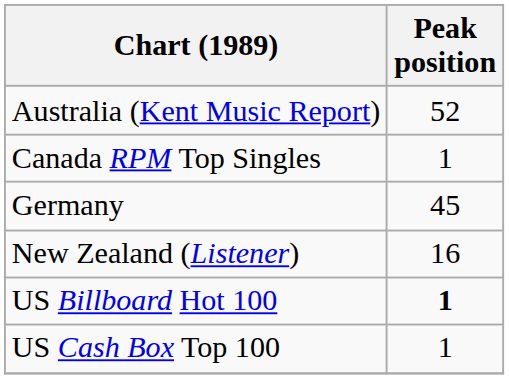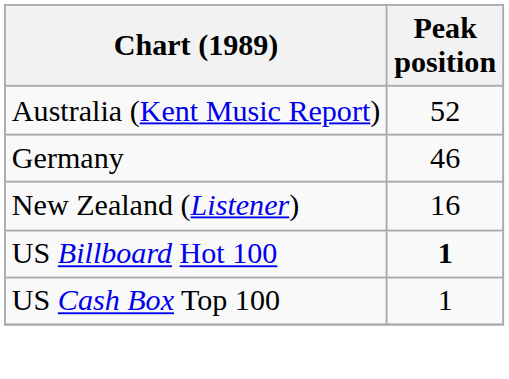- row: Canada RPM Top Singles | 1
Germany | Peak position: 45 -> 46
